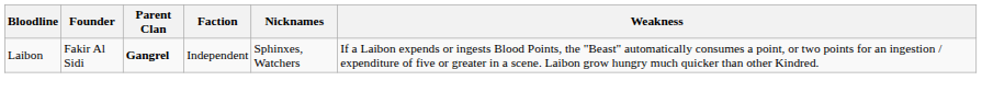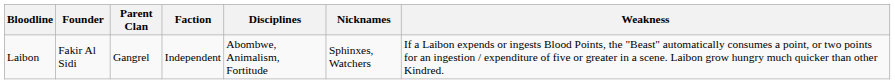+ column: Disciplines | Abombwe, Animalism, Fortitude
Laibon | Parent Clan: bold -> normal
